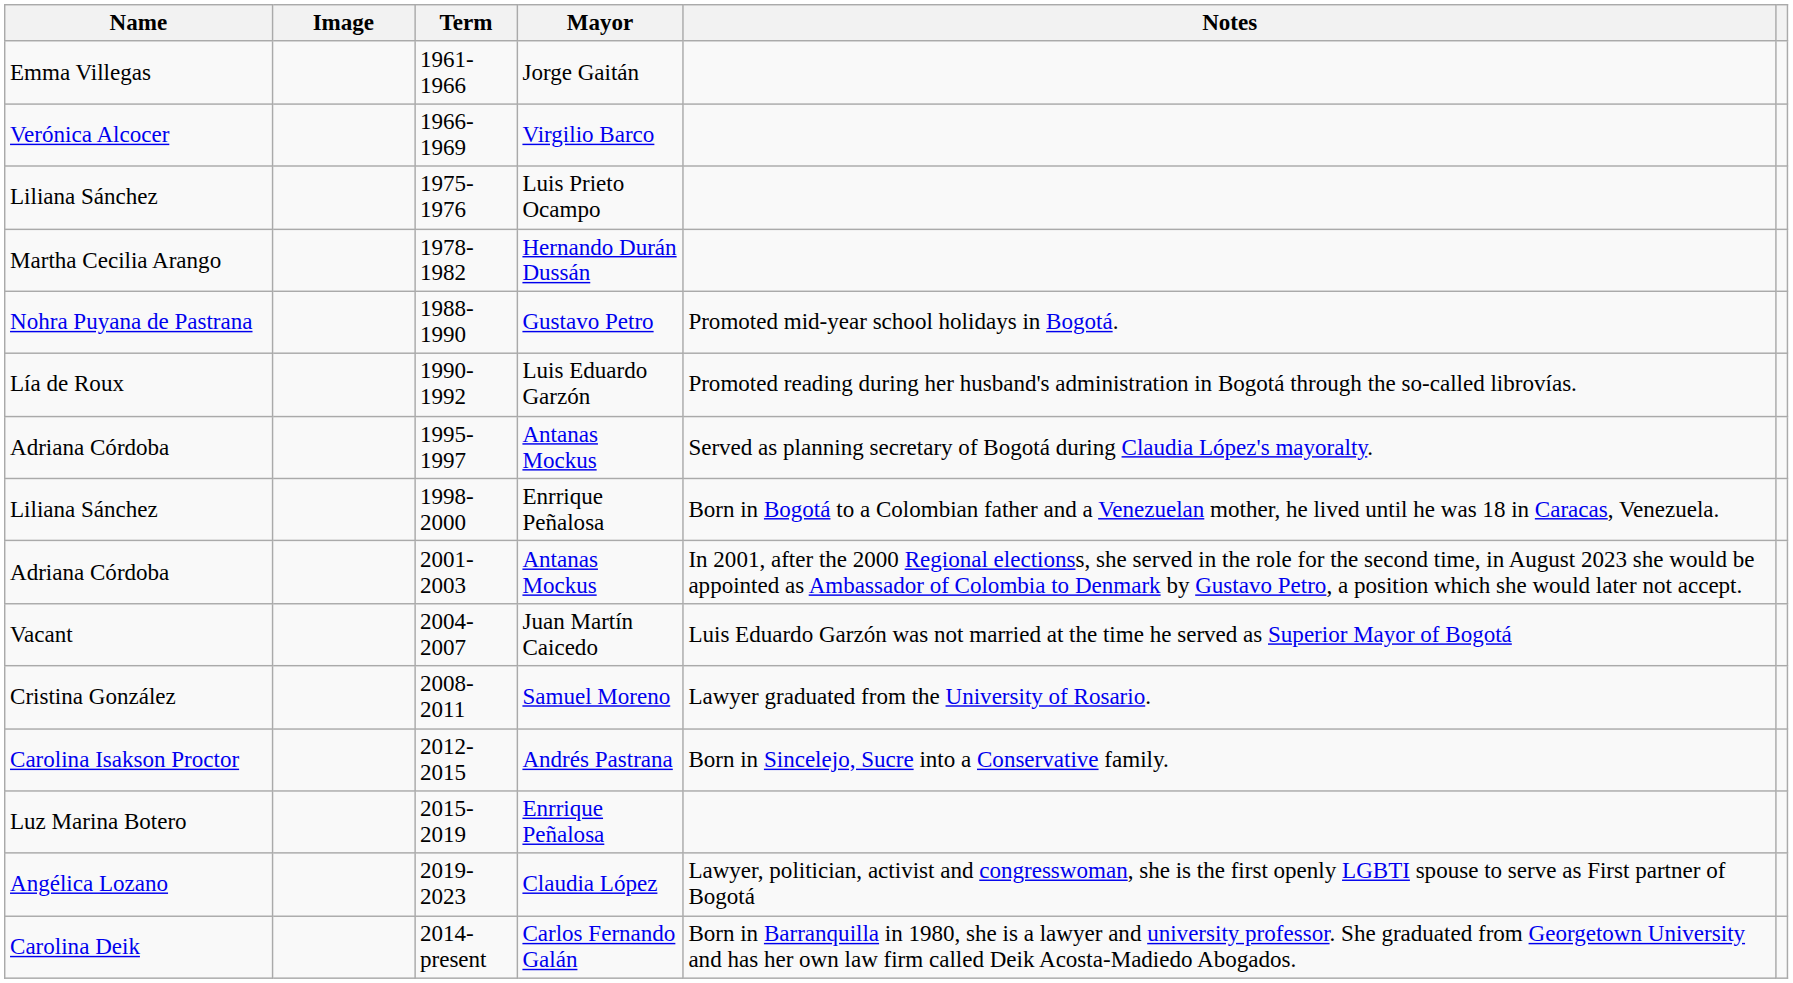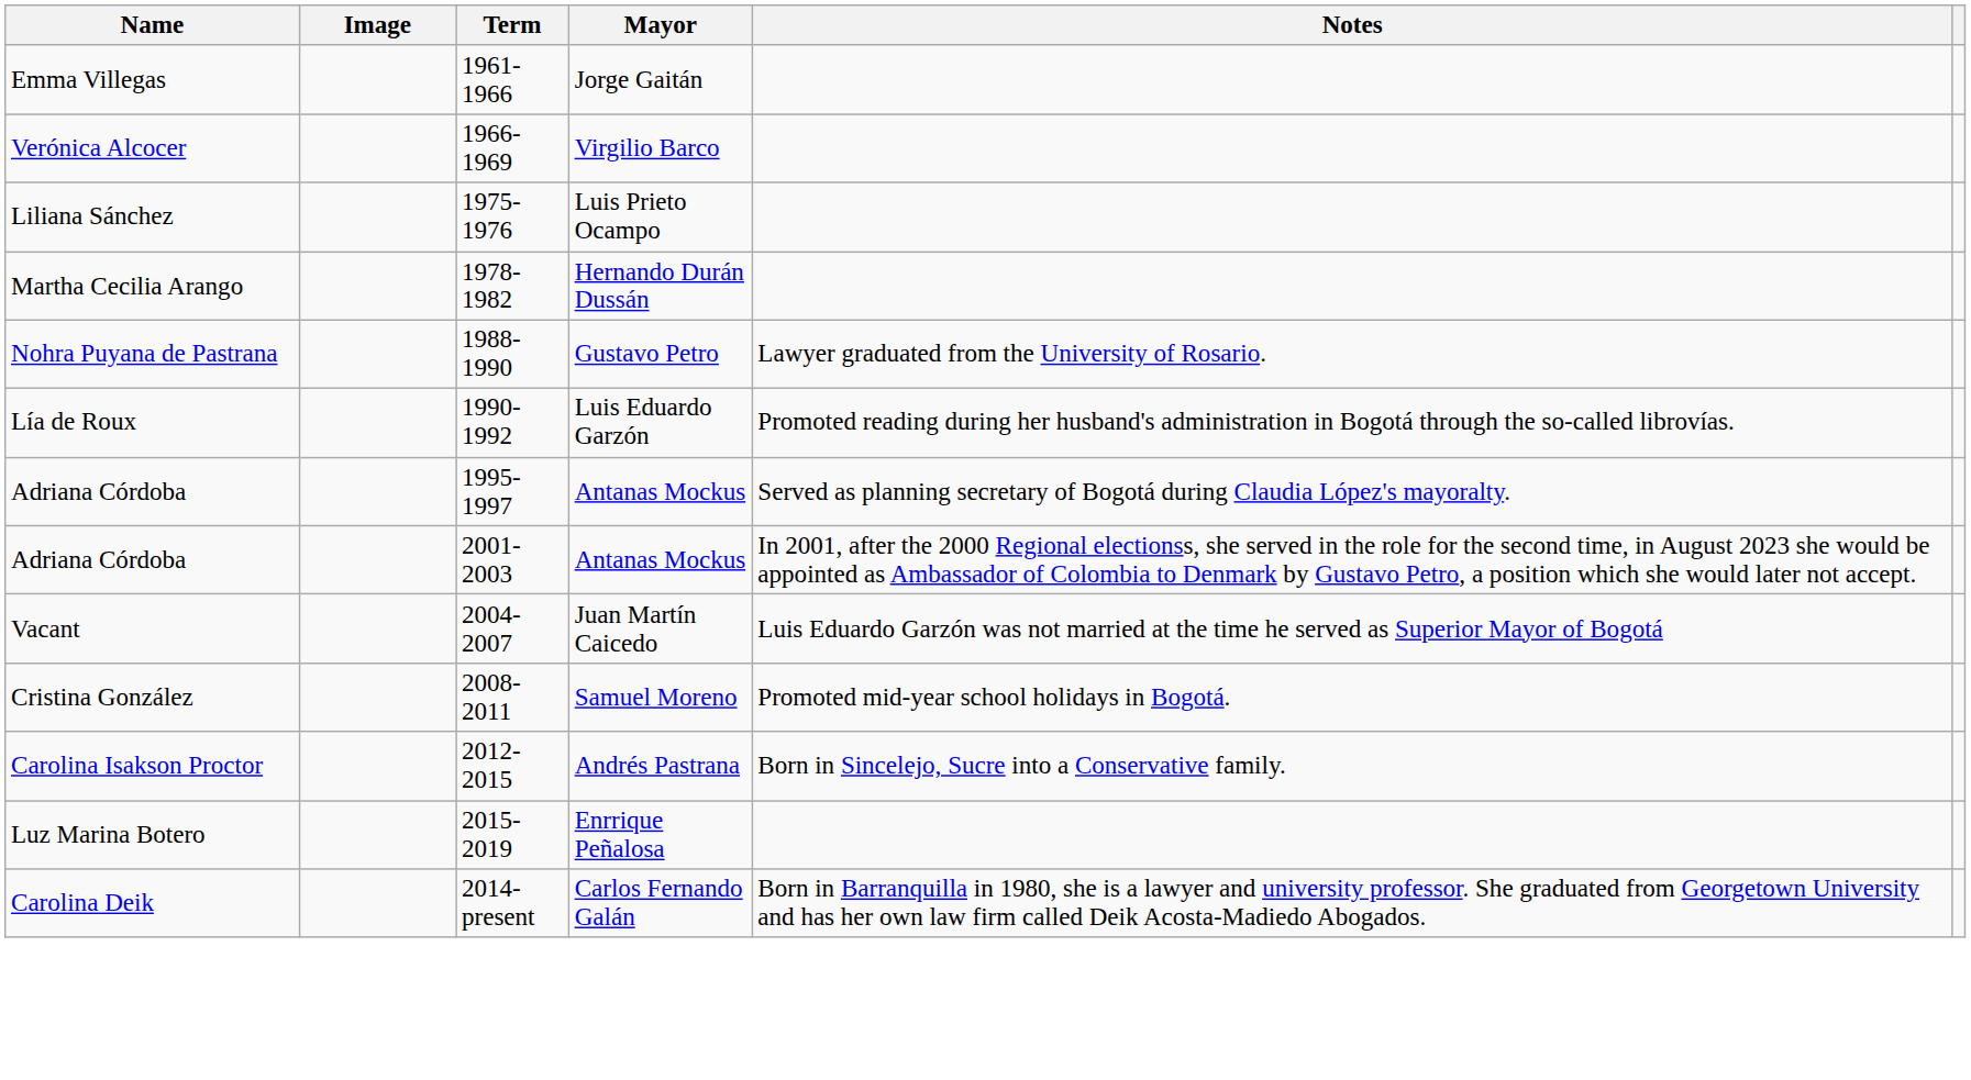1988-1990 | Notes: Promoted mid-year school holidays in Bogotá. -> Lawyer graduated from the University of Rosario.
- row: Liliana Sánchez | 1998-2000 | Enrrique Peñalosa | Born in Bogotá to a Colombian father and a Venezuelan mother, he lived until he was 18 in Caracas, Venezuela.
2008-2011 | Notes: Lawyer graduated from the University of Rosario. -> Promoted mid-year school holidays in Bogotá.
- row: Angélica Lozano | 2019-2023 | Claudia López | Lawyer, politician, activist and congresswoman, she is the first openly LGBTI spouse to serve as First partner of Bogotá
